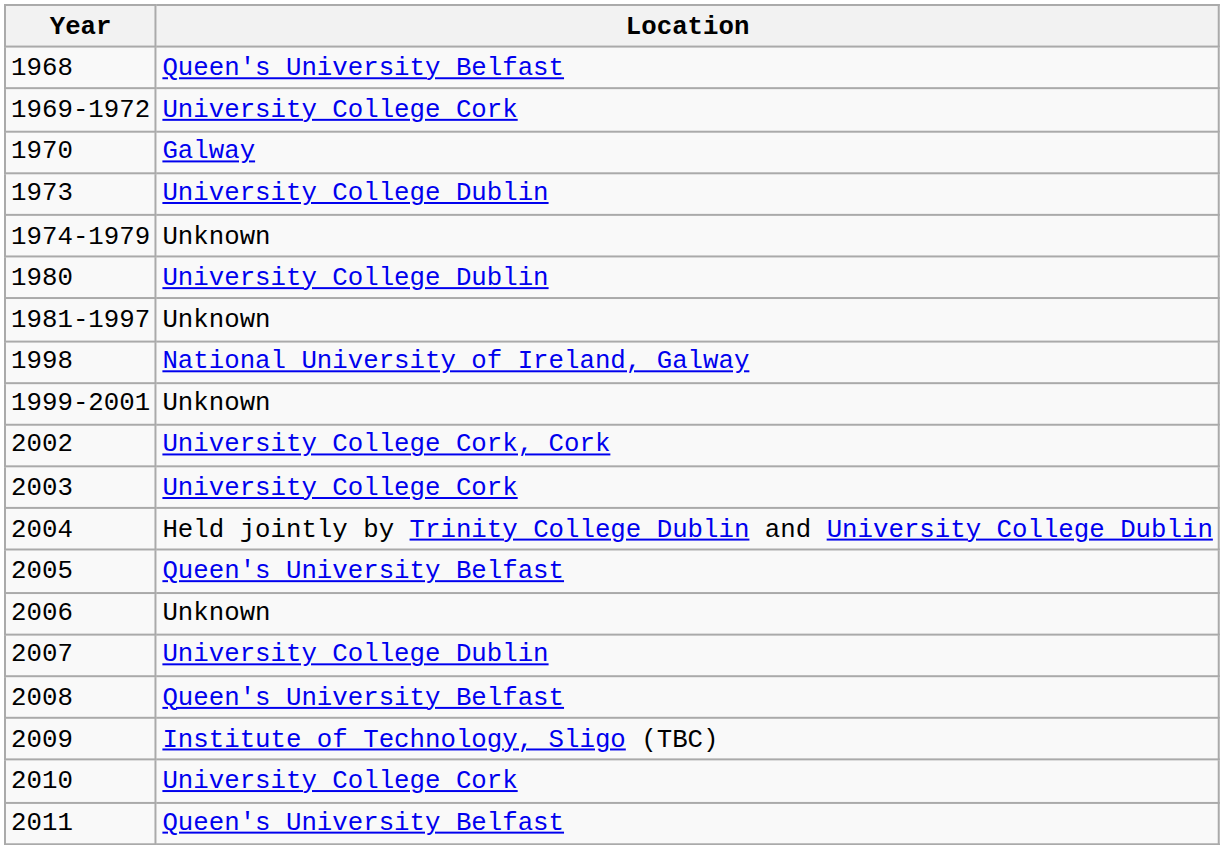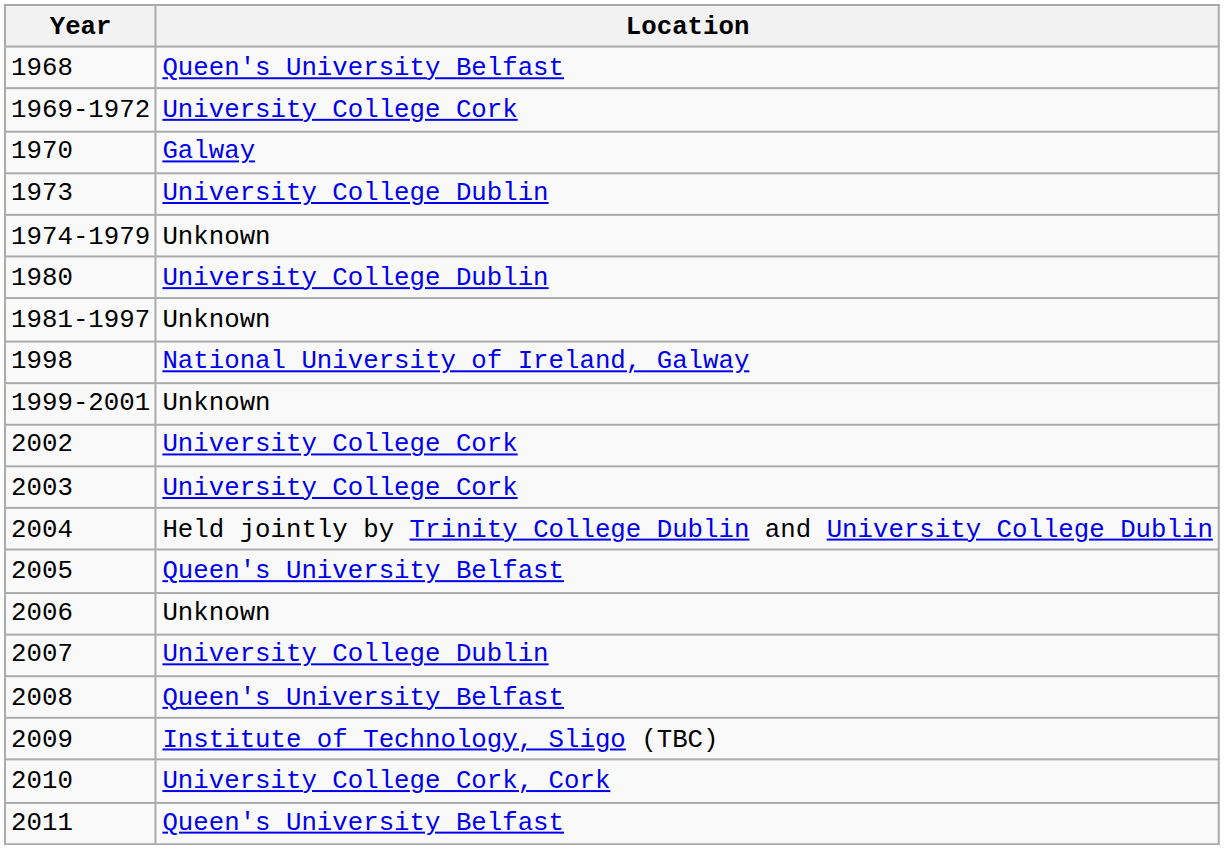2002 | Location: University College Cork, Cork -> University College Cork
2010 | Location: University College Cork -> University College Cork, Cork
